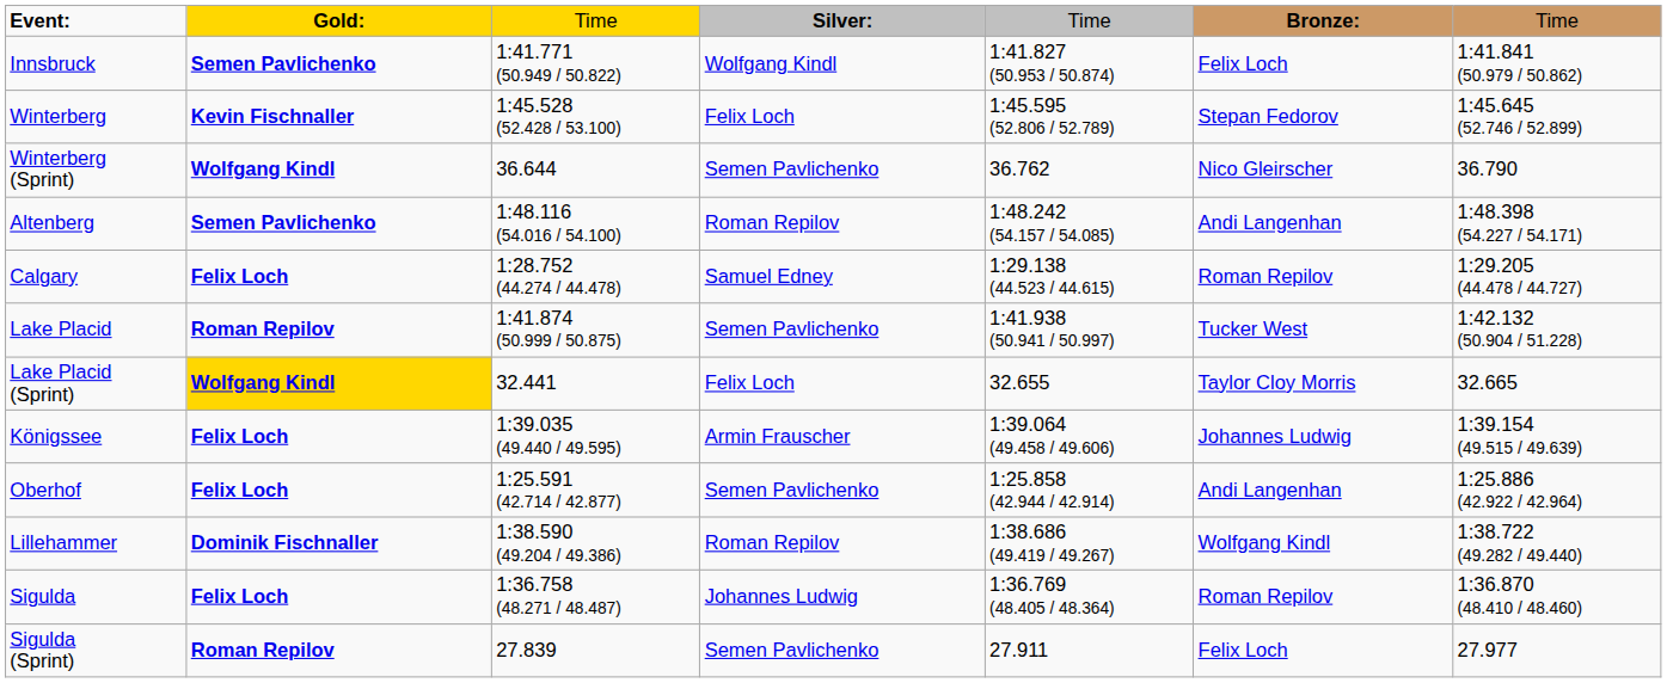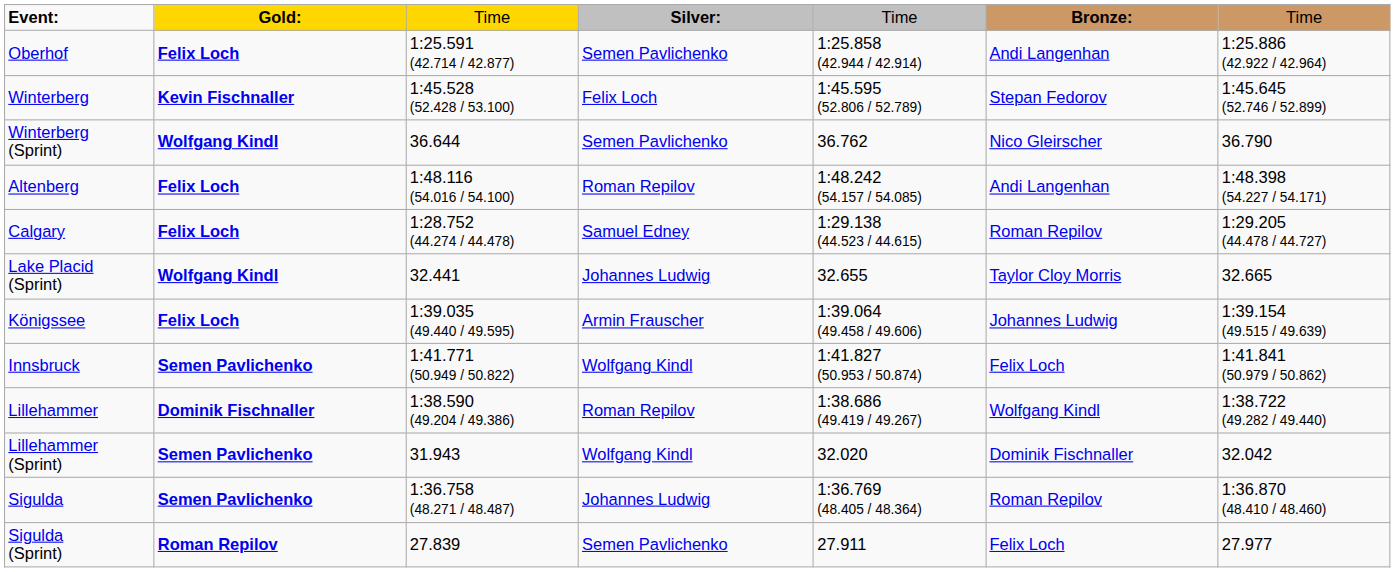rows swapped: Innsbruck <-> Oberhof
Altenberg | column 2: Semen Pavlichenko -> Felix Loch
- row: Lake Placid | Roman Repilov | 1:41.874 (50.999 / 50.875) | Semen Pavlichenko | 1:41.938 (50.941 / 50.997) | Tucker West | 1:42.132 (50.904 / 51.228)
Lake Placid (Sprint) | column 2: gold background -> no background
Lake Placid (Sprint) | column 4: Felix Loch -> Johannes Ludwig
+ row: Lillehammer (Sprint) | Semen Pavlichenko | 31.943 | Wolfgang Kindl | 32.020 | Dominik Fischnaller | 32.042
Sigulda | column 2: Felix Loch -> Semen Pavlichenko
